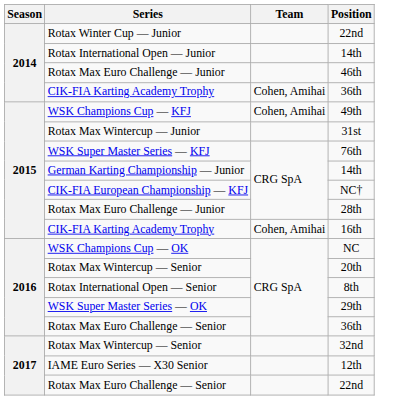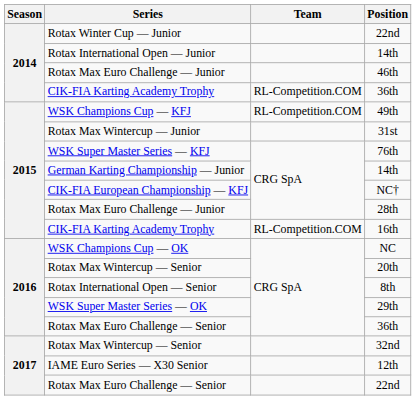CIK-FIA Karting Academy Trophy / 36th | Team: Cohen, Amihai -> RL-Competition.COM
49th | Team: Cohen, Amihai -> RL-Competition.COM
16th | Team: Cohen, Amihai -> RL-Competition.COM
